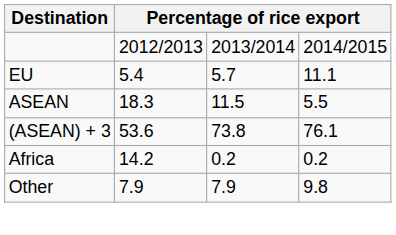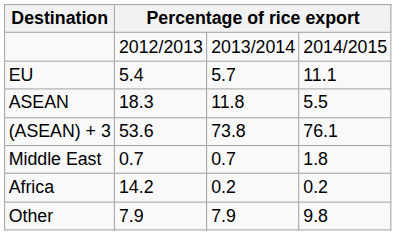ASEAN | column 3: 11.5 -> 11.8
+ row: Middle East | 0.7 | 0.7 | 1.8
